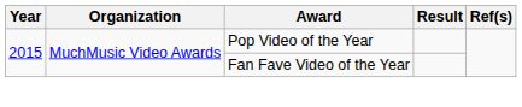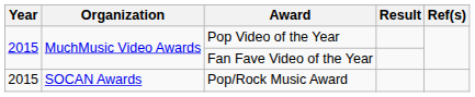+ row: 2015 | SOCAN Awards | Pop/Rock Music Award
